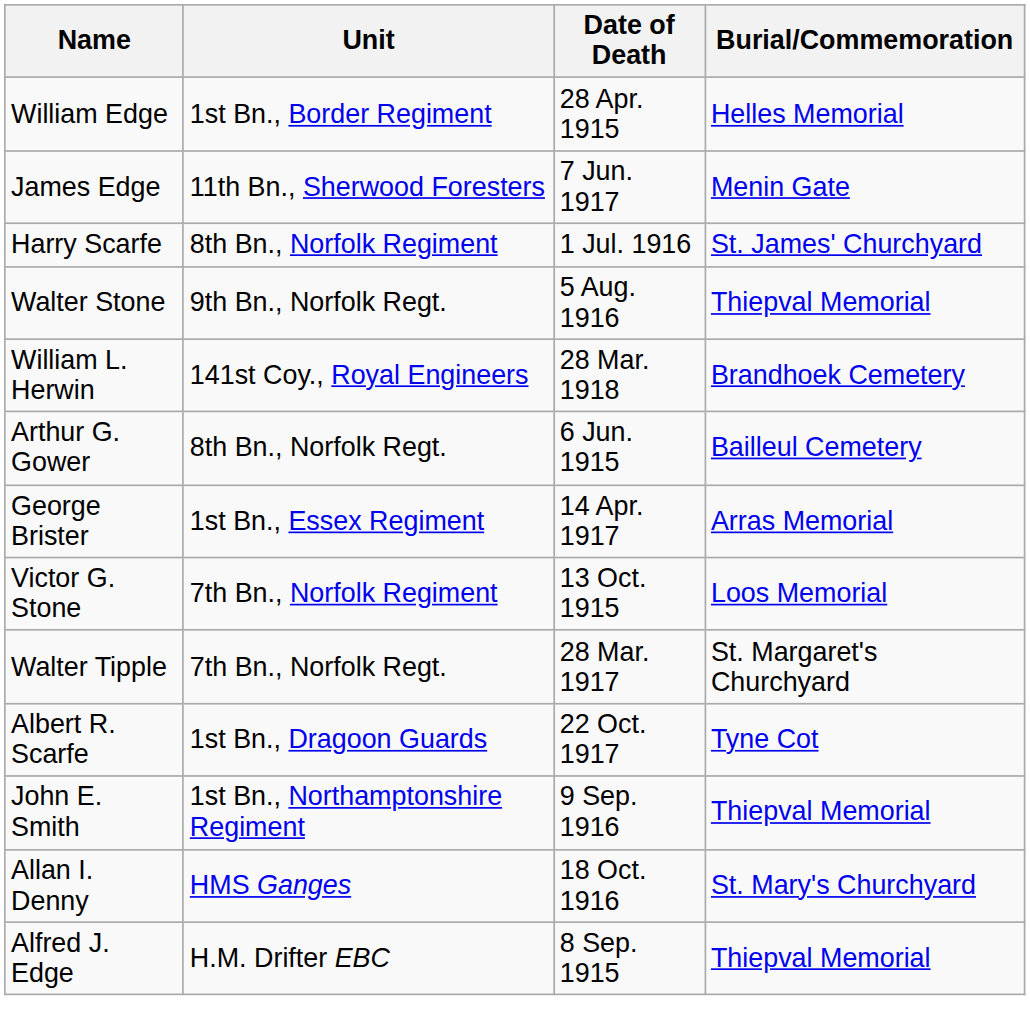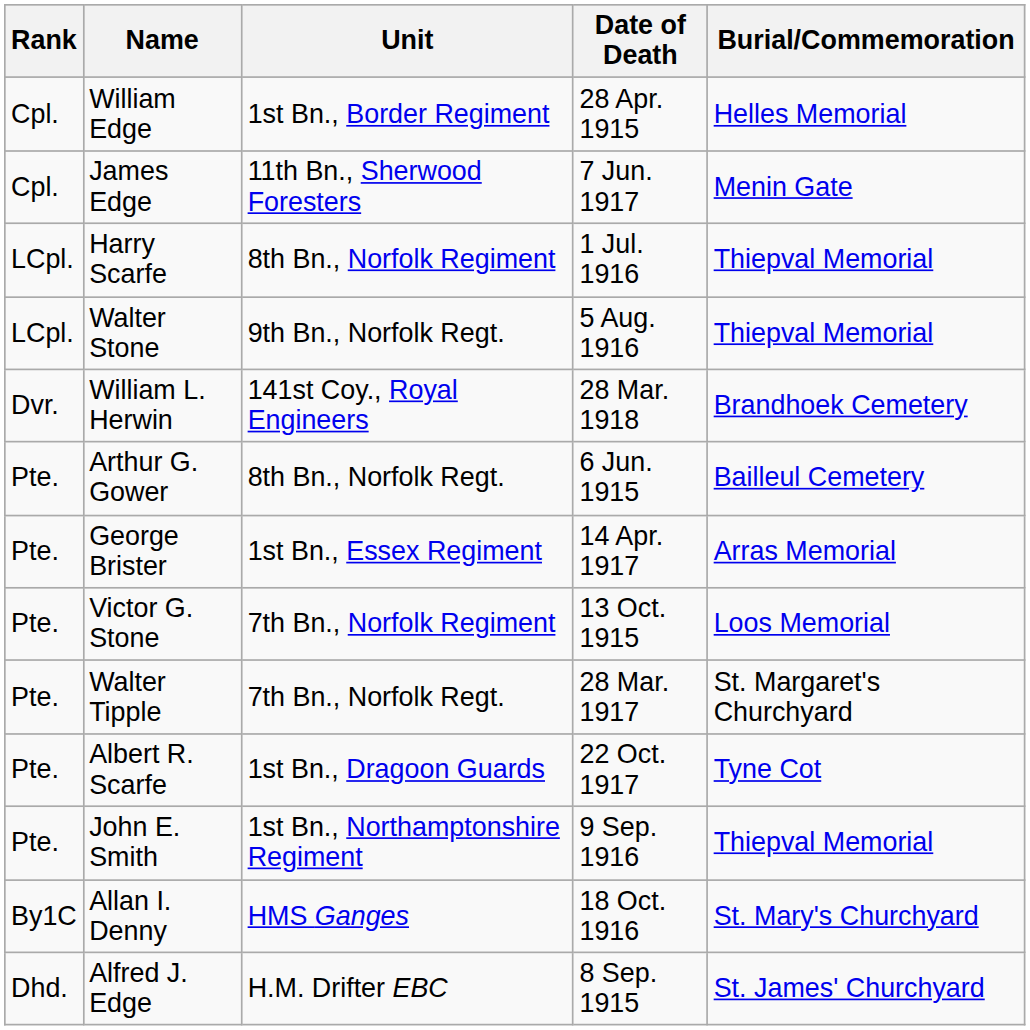+ column: Rank | Cpl. | Cpl. | LCpl. | LCpl. | Dvr. | Pte. | Pte. | Pte. | Pte. | Pte. | Pte. | By1C | Dhd.
Harry Scarfe | Burial/Commemoration: St. James' Churchyard -> Thiepval Memorial
Alfred J. Edge | Burial/Commemoration: Thiepval Memorial -> St. James' Churchyard
